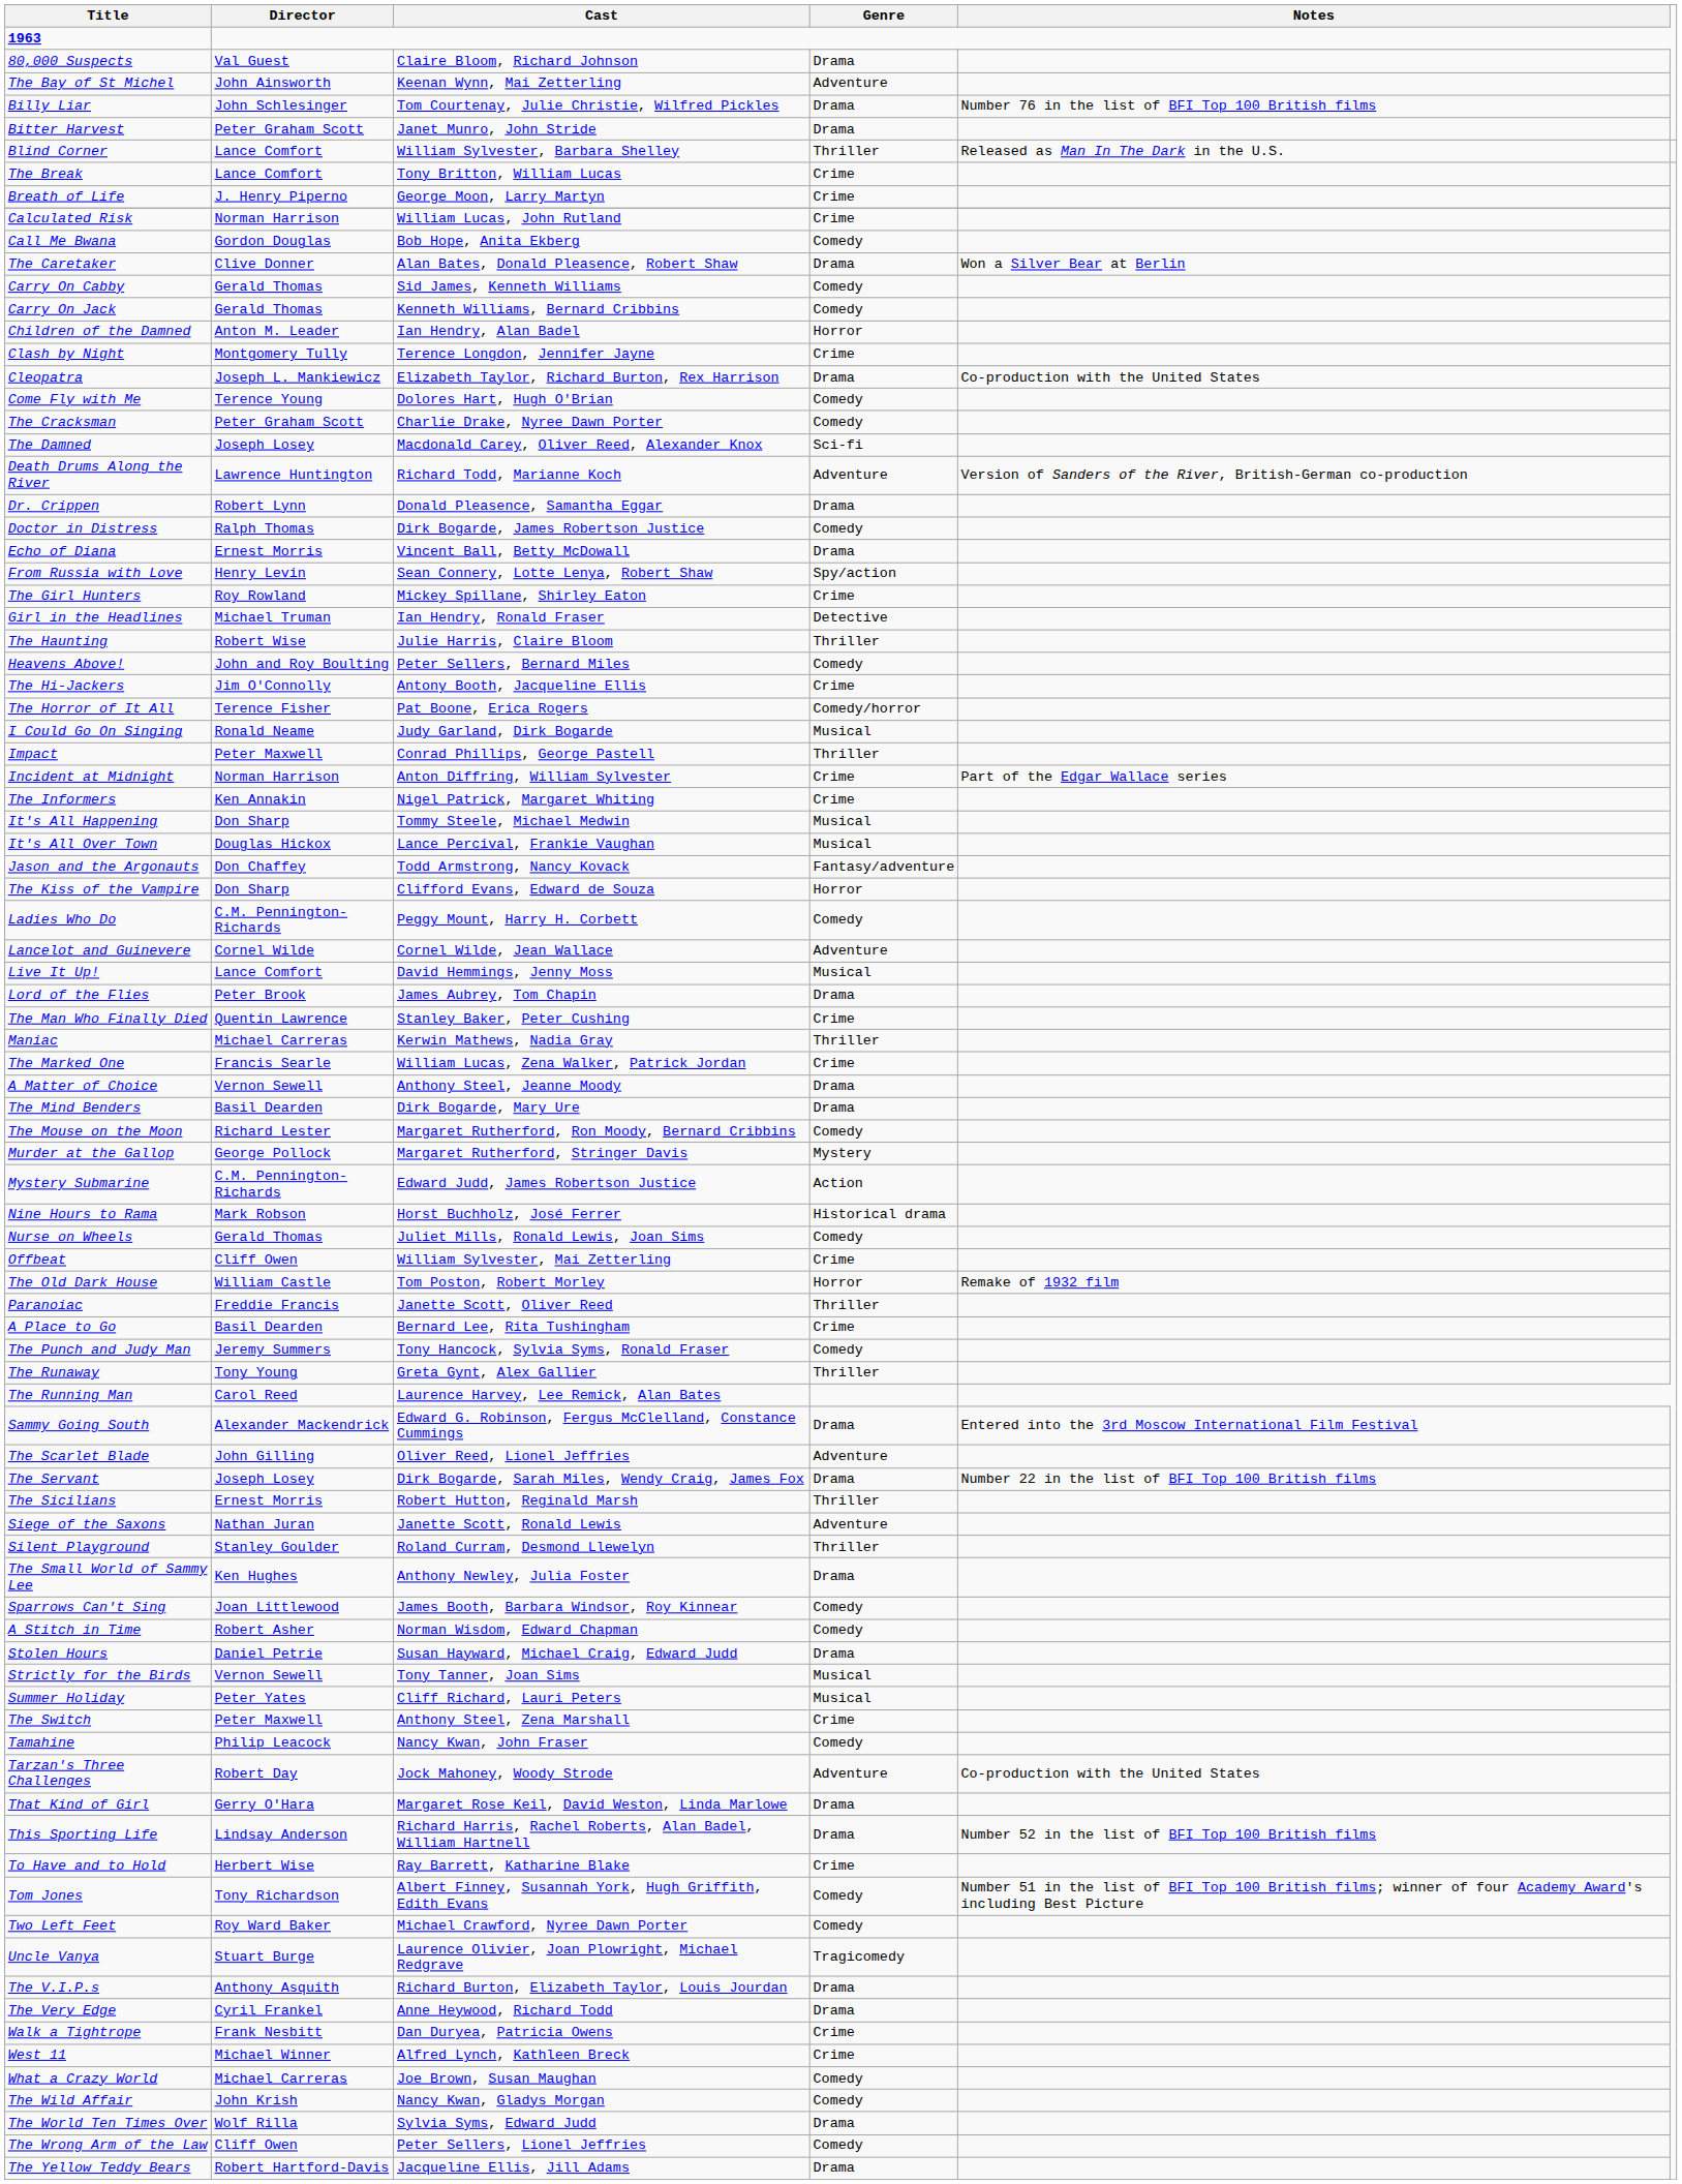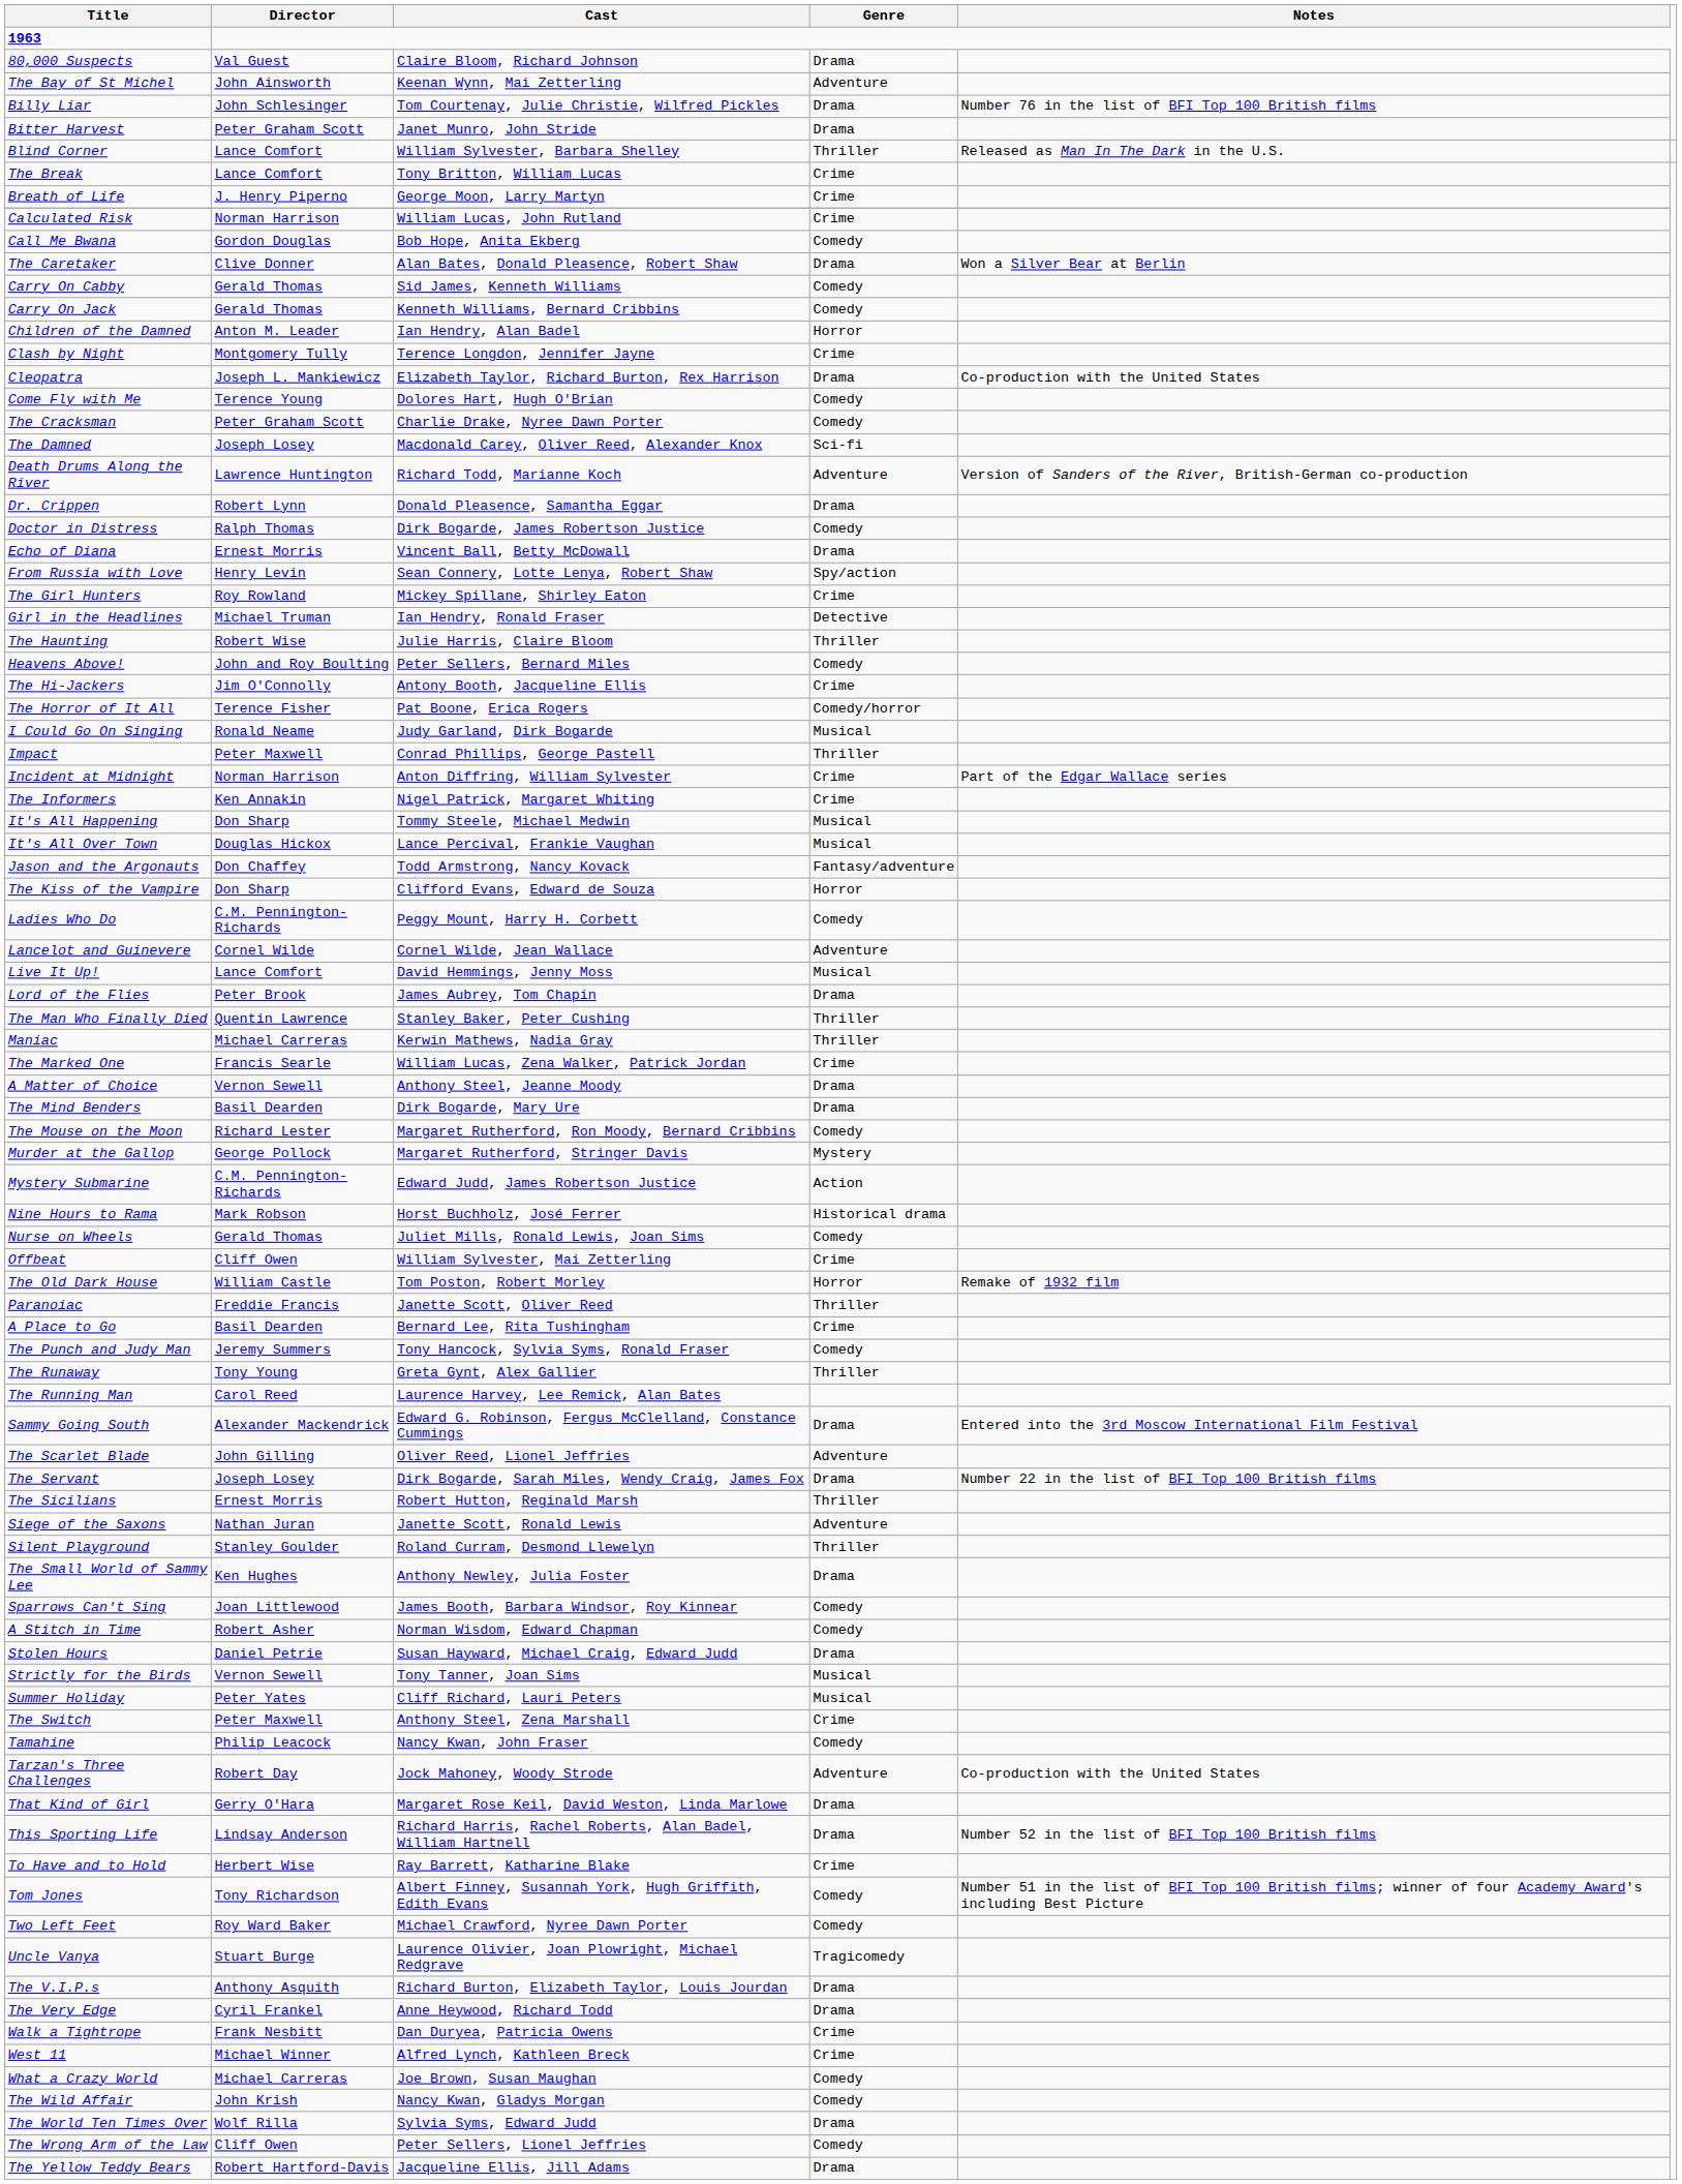The Man Who Finally Died | Genre: Crime -> Thriller
